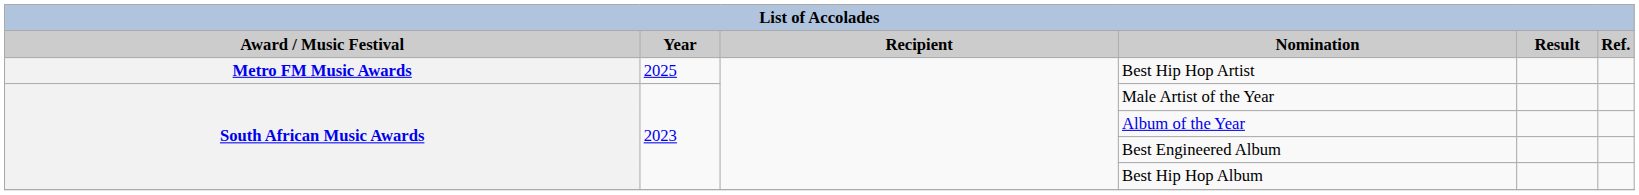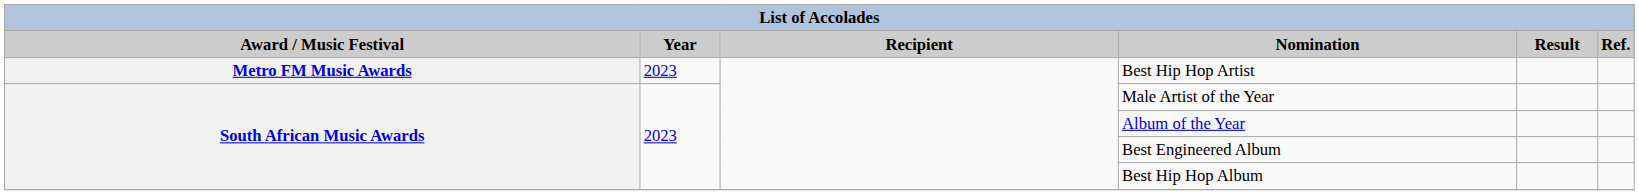Best Hip Hop Artist | Year: 2025 -> 2023
